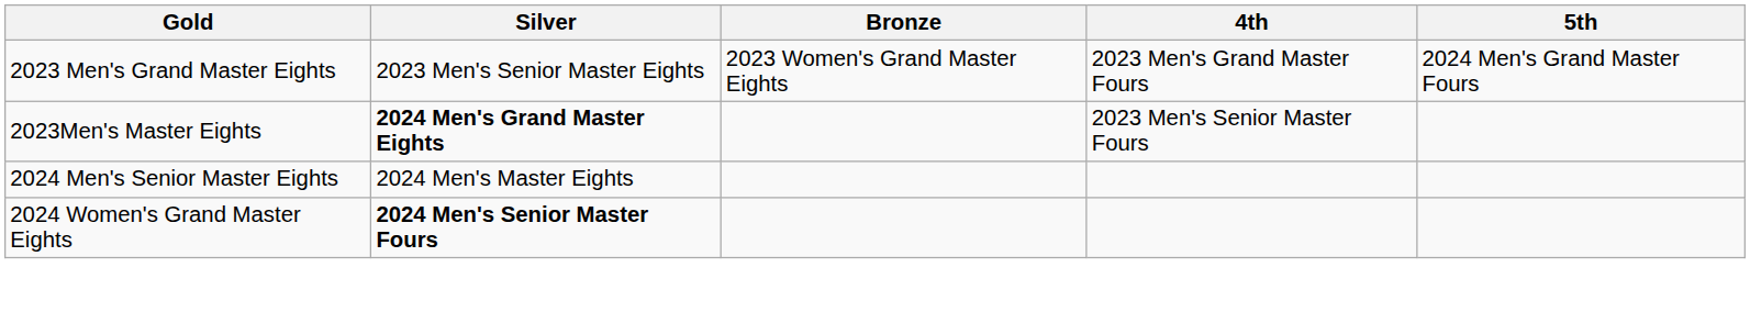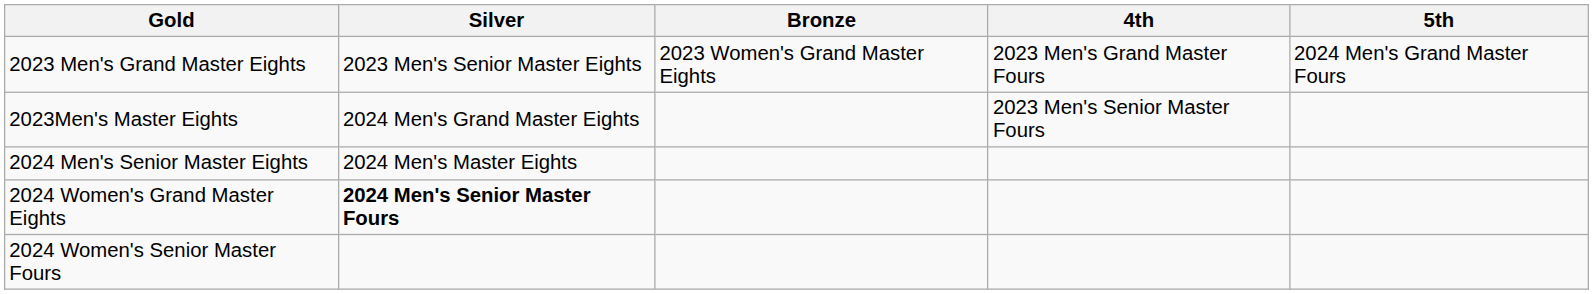2023Men's Master Eights | Silver: bold -> normal
+ row: 2024 Women's Senior Master Fours
